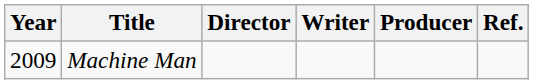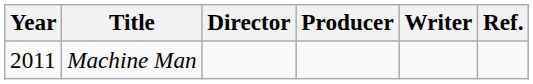columns swapped: Writer <-> Producer
Machine Man | Year: 2009 -> 2011
